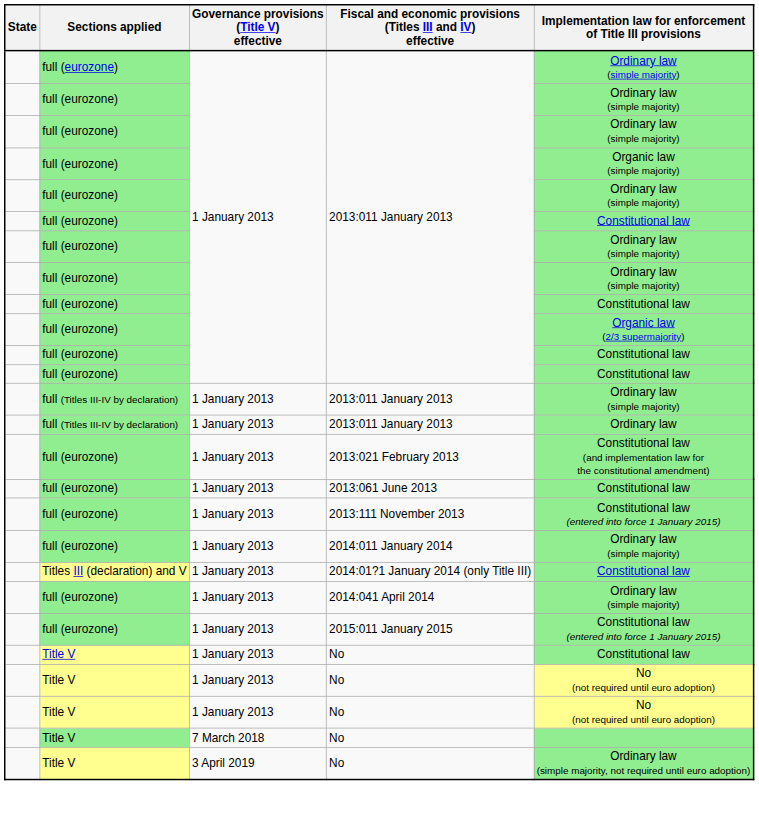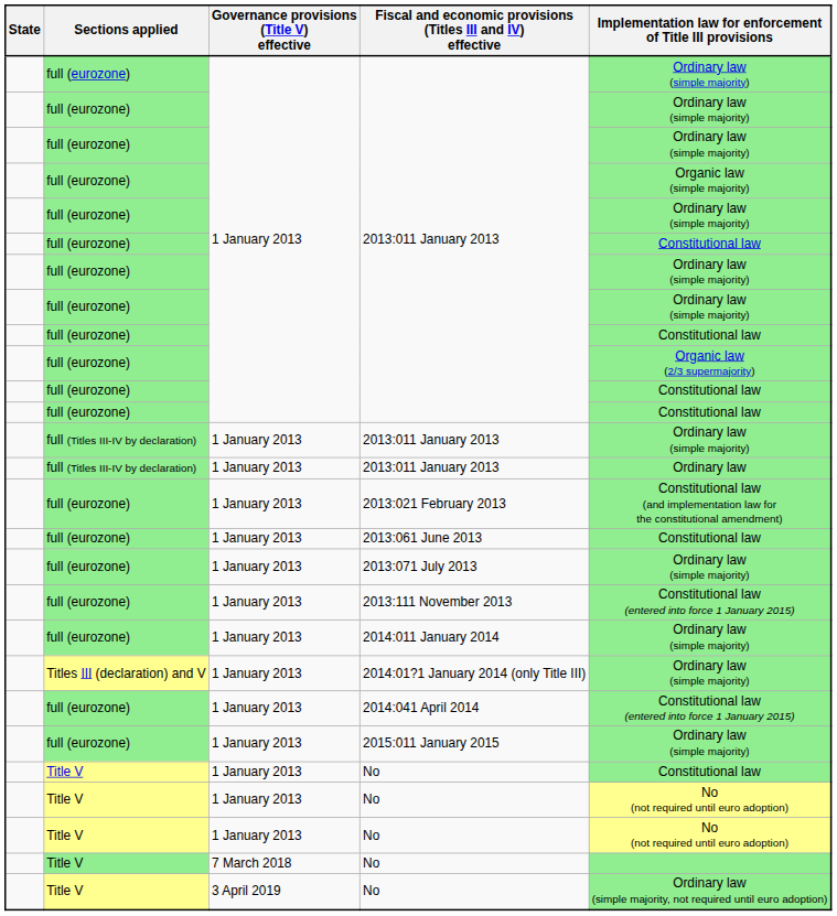+ row: full (eurozone) | 1 January 2013 | 2013:071 July 2013 | Ordinary law (simple majority)
2014:01?1 January 2014 (only Title III) | Implementation law for enforcement of Title III provisions: Constitutional law -> Ordinary law (simple majority)
2014:041 April 2014 | Implementation law for enforcement of Title III provisions: Ordinary law (simple majority) -> Constitutional law (entered into force 1 January 2015)
2015:011 January 2015 | Implementation law for enforcement of Title III provisions: Constitutional law (entered into force 1 January 2015) -> Ordinary law (simple majority)
